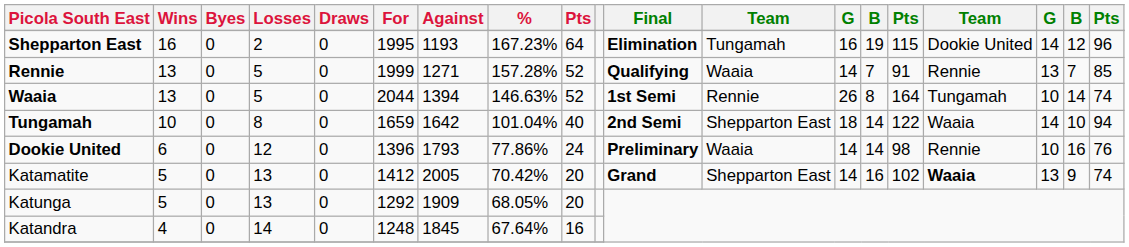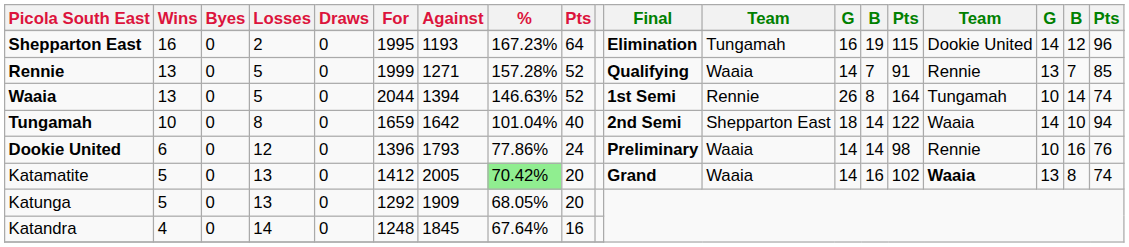Katamatite | %: no background -> lightgreen background
Katamatite | column 12: Shepparton East -> Waaia
Katamatite | column 18: 9 -> 8
